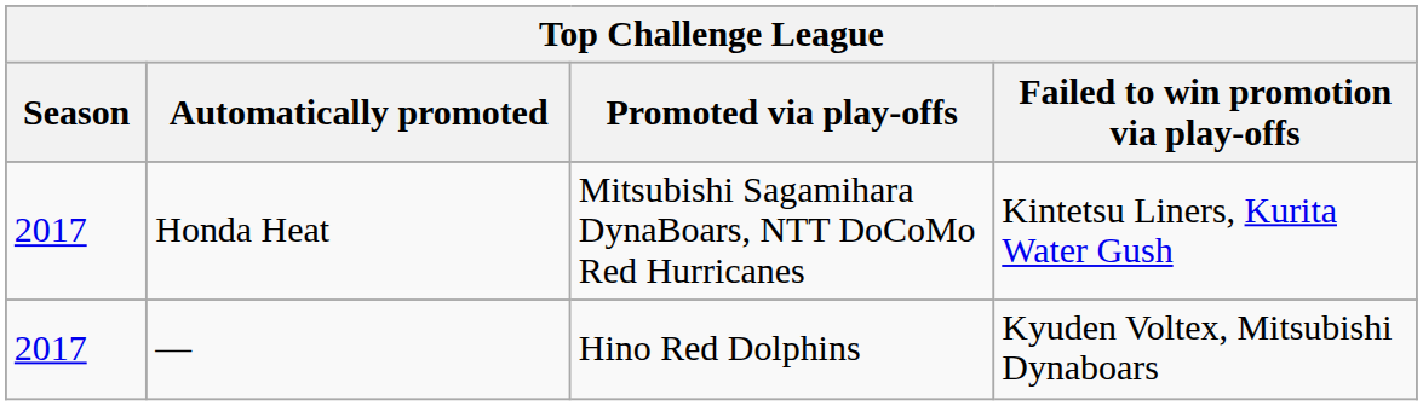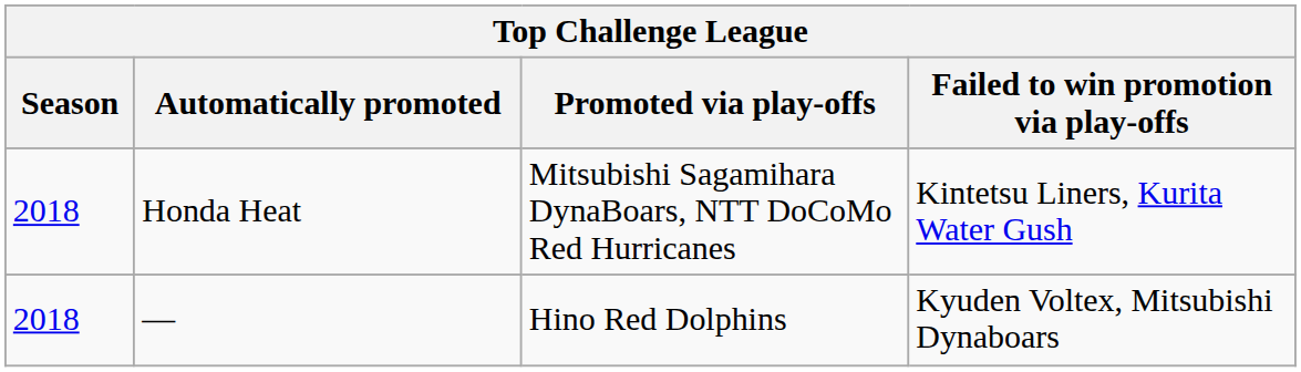Honda Heat | Season: 2017 -> 2018
— | Season: 2017 -> 2018
